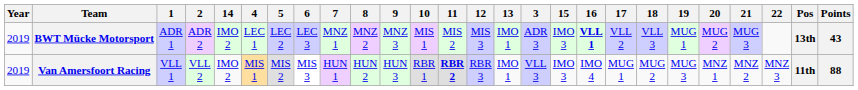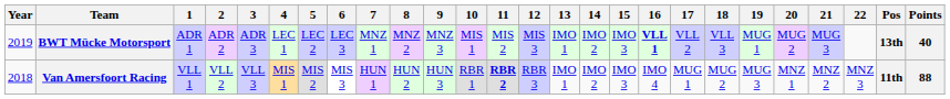columns swapped: 3 <-> 14
BWT Mücke Motorsport | Points: 43 -> 40
Van Amersfoort Racing | Year: 2019 -> 2018
